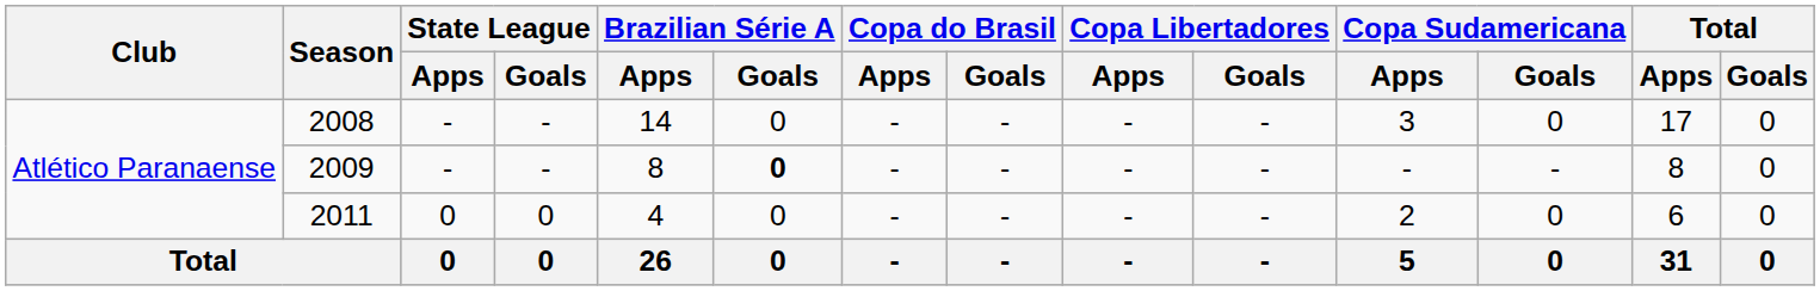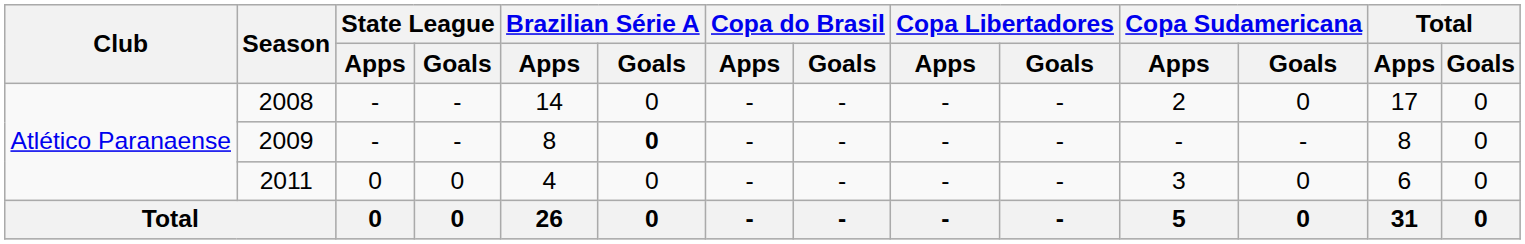2008 | Copa Sudamericana / Apps: 3 -> 2
2011 | Copa Sudamericana / Apps: 2 -> 3
